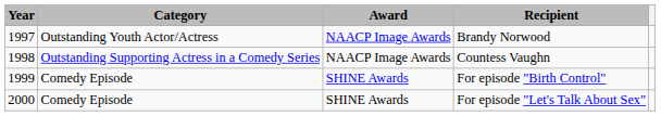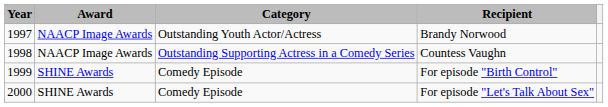columns swapped: Award <-> Category
